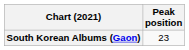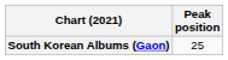South Korean Albums (Gaon) | Peak position: 23 -> 25
